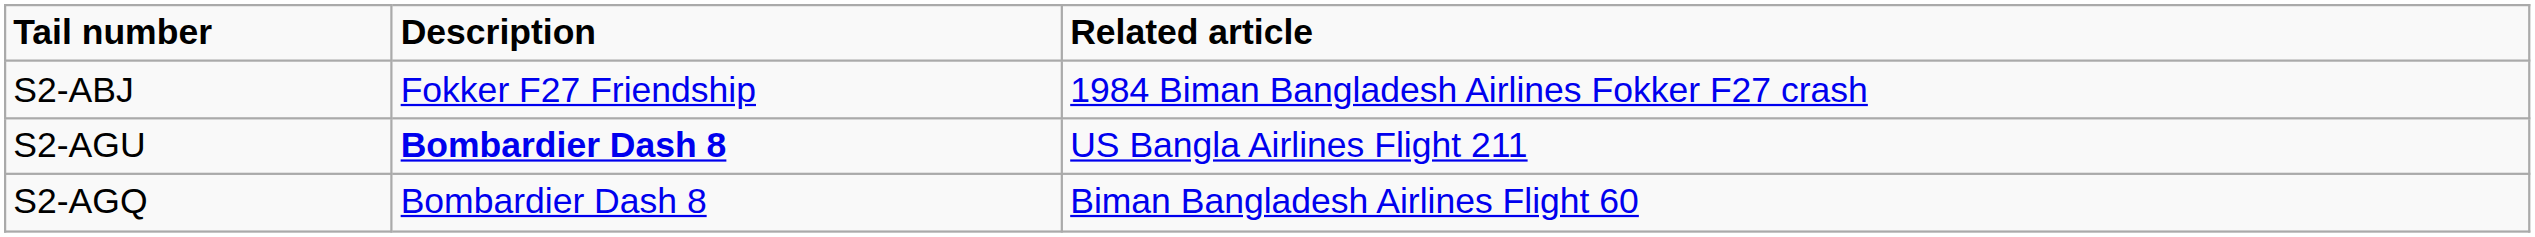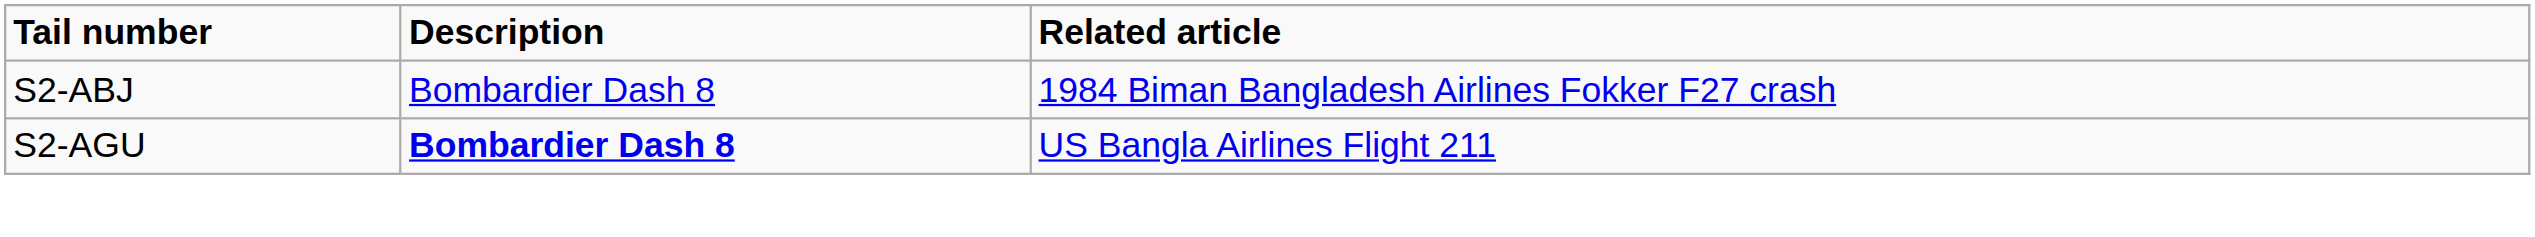S2-ABJ | Description: Fokker F27 Friendship -> Bombardier Dash 8
- row: S2-AGQ | Bombardier Dash 8 | Biman Bangladesh Airlines Flight 60
